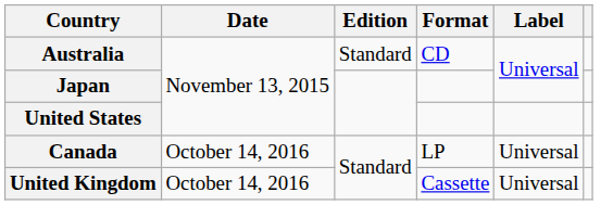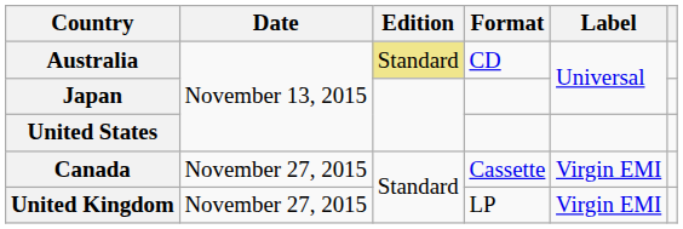Australia | Edition: no background -> khaki background
Canada | Date: October 14, 2016 -> November 27, 2015
Canada | Format: LP -> Cassette
Canada | Label: Universal -> Virgin EMI
United Kingdom | Date: October 14, 2016 -> November 27, 2015
United Kingdom | Format: Cassette -> LP
United Kingdom | Label: Universal -> Virgin EMI
